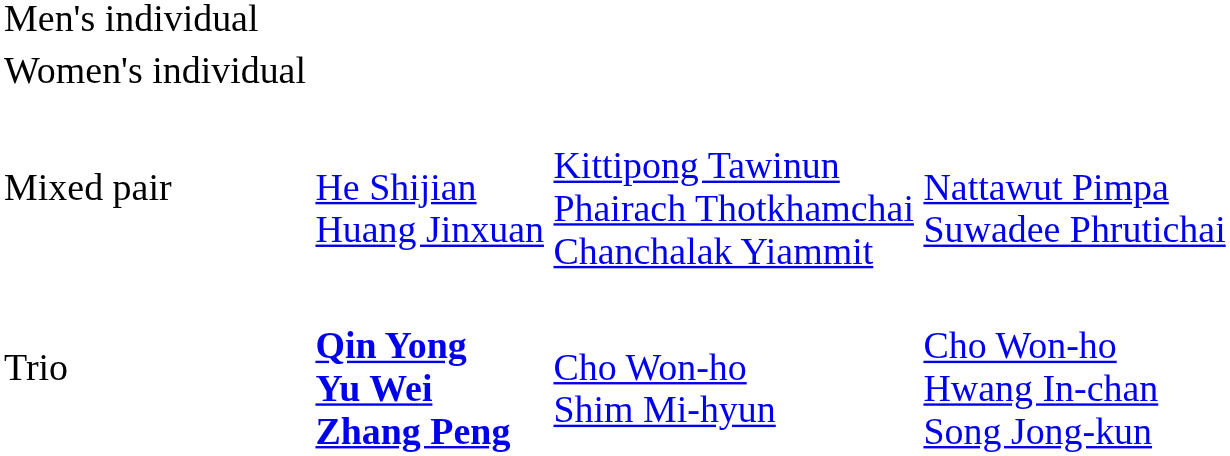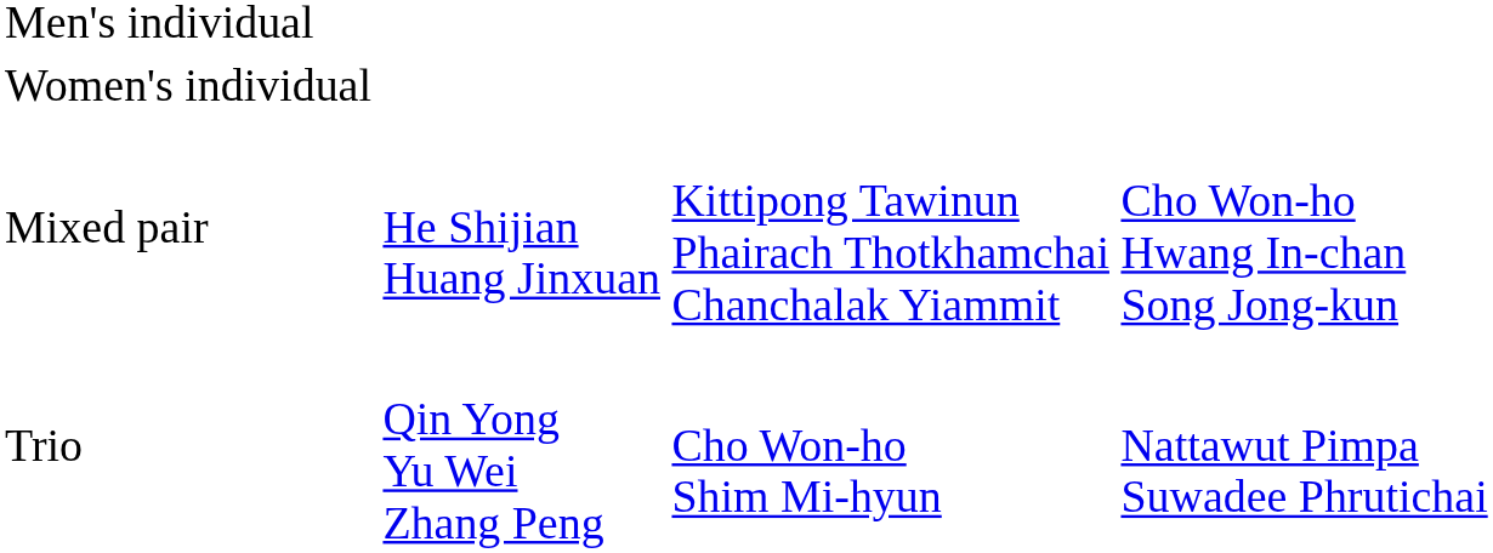Mixed pair | column 4: Nattawut Pimpa Suwadee Phrutichai -> Cho Won-ho Hwang In-chan Song Jong-kun
Trio | column 2: bold -> normal
Trio | column 4: Cho Won-ho Hwang In-chan Song Jong-kun -> Nattawut Pimpa Suwadee Phrutichai
